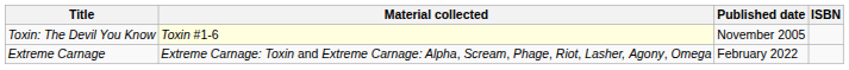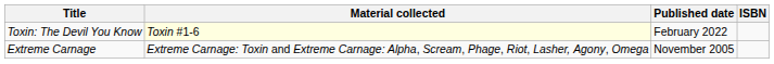Toxin: The Devil You Know | Published date: November 2005 -> February 2022
Extreme Carnage | Published date: February 2022 -> November 2005
